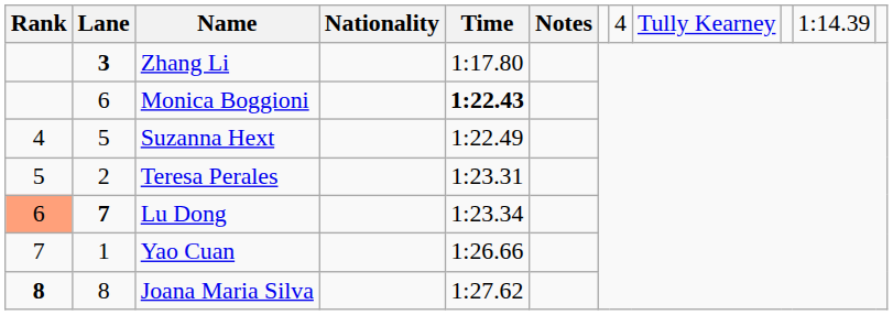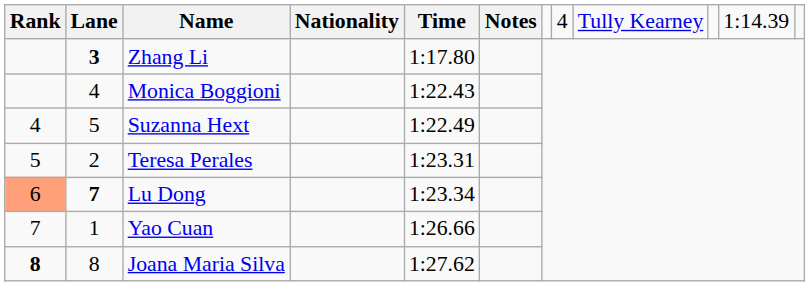Monica Boggioni | column 2: 6 -> 4
Monica Boggioni | column 5: bold -> normal
